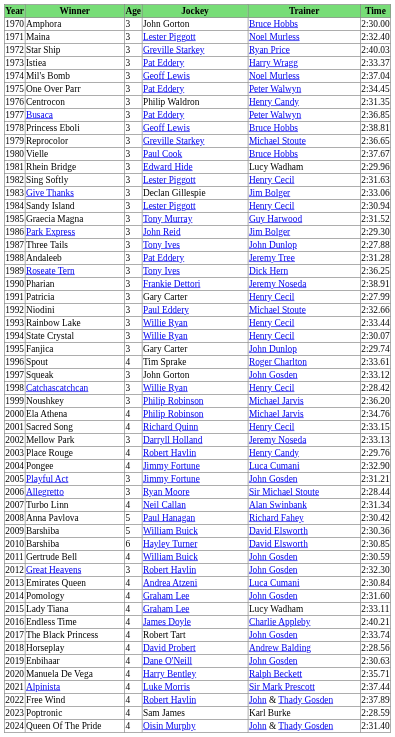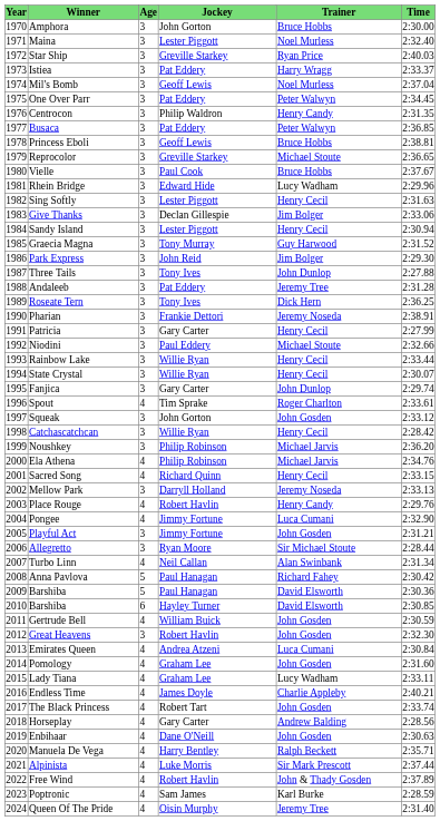2009 / Barshiba | Jockey: William Buick -> Paul Hanagan
Horseplay | Jockey: David Probert -> Gary Carter
Queen Of The Pride | Trainer: John & Thady Gosden -> Jeremy Tree
